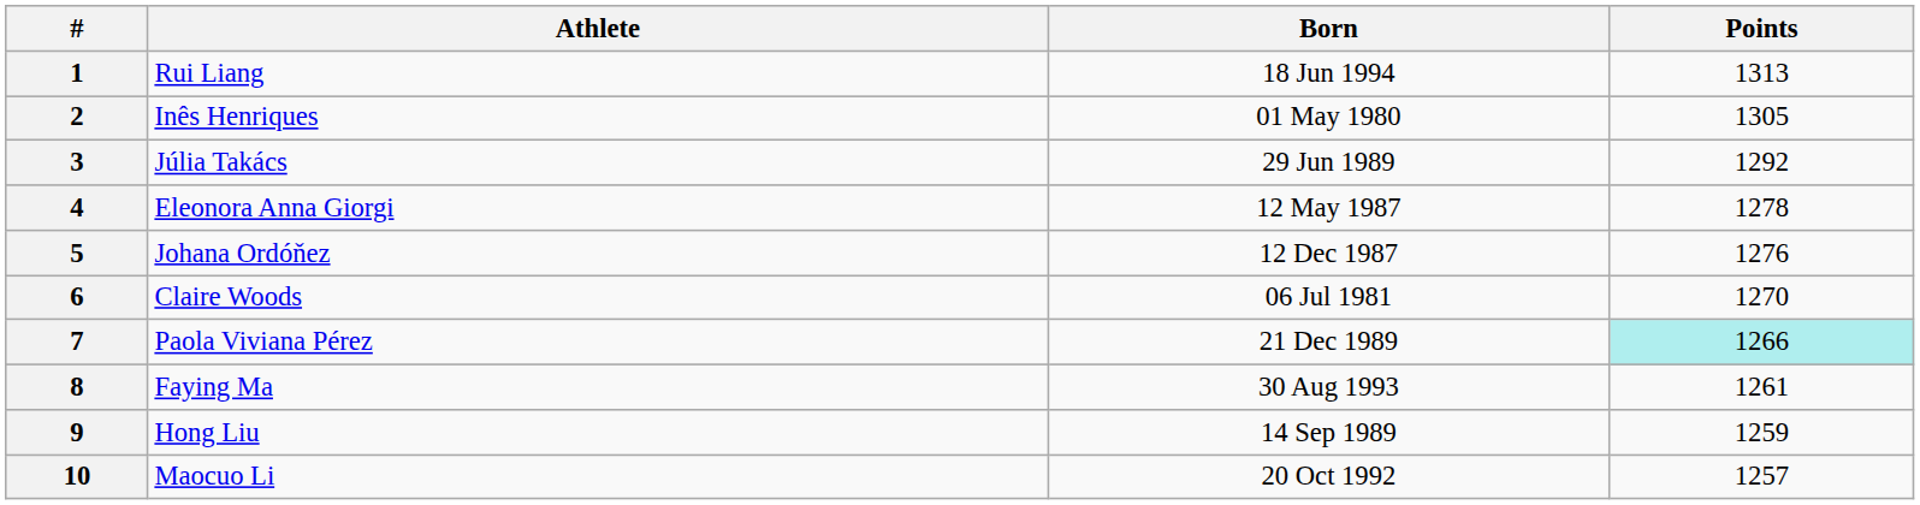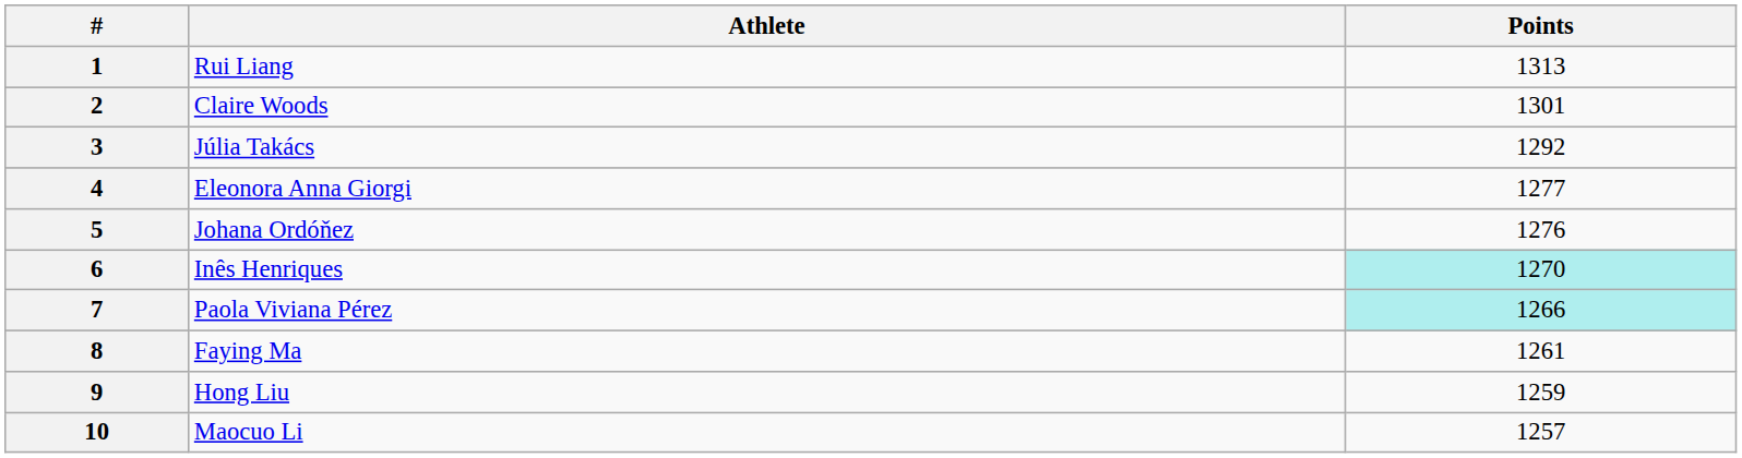- column: Born | 18 Jun 1994 | 01 May 1980 | 29 Jun 1989 | 12 May 1987 | 12 Dec 1987 | 06 Jul 1981 | 21 Dec 1989 | 30 Aug 1993 | 14 Sep 1989 | 20 Oct 1992
2 | Athlete: Inês Henriques -> Claire Woods
2 | Points: 1305 -> 1301
4 | Points: 1278 -> 1277
6 | Athlete: Claire Woods -> Inês Henriques
6 | Points: no background -> paleturquoise background
